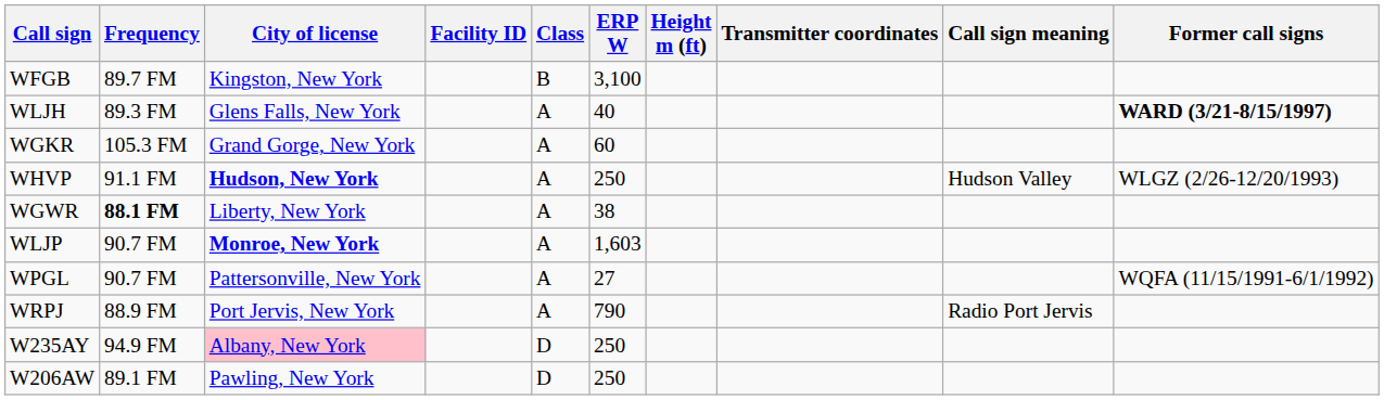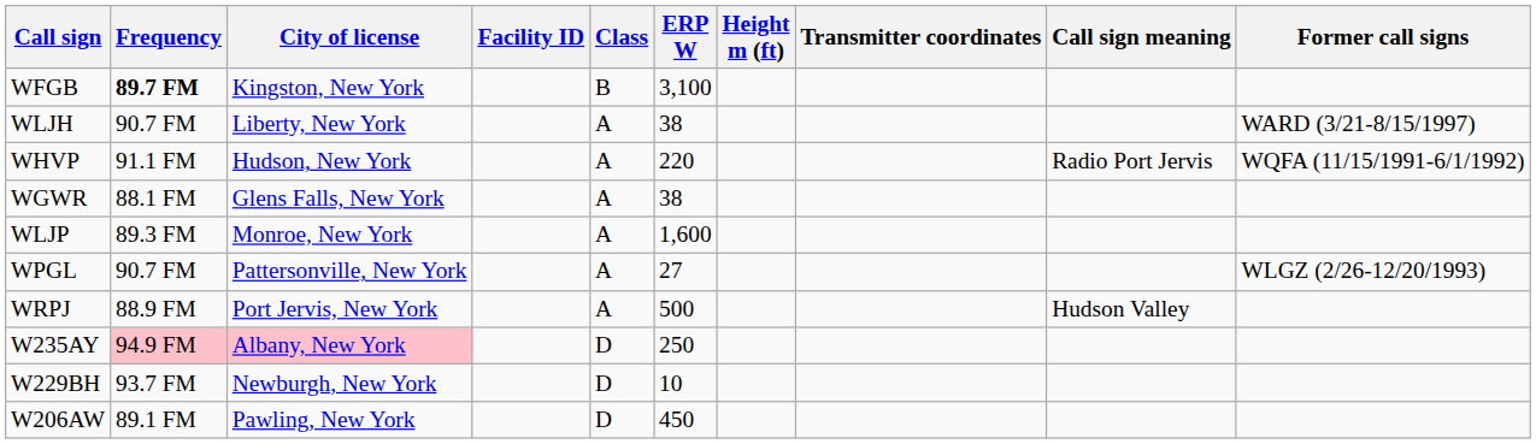WFGB | Frequency: normal -> bold
WLJH | Frequency: 89.3 FM -> 90.7 FM
WLJH | City of license: Glens Falls, New York -> Liberty, New York
WLJH | ERP W: 40 -> 38
WLJH | Former call signs: bold -> normal
- row: WGKR | 105.3 FM | Grand Gorge, New York | A | 60
WHVP | City of license: bold -> normal
WHVP | ERP W: 250 -> 220
WHVP | Call sign meaning: Hudson Valley -> Radio Port Jervis
WHVP | Former call signs: WLGZ (2/26-12/20/1993) -> WQFA (11/15/1991-6/1/1992)
WGWR | Frequency: bold -> normal
WGWR | City of license: Liberty, New York -> Glens Falls, New York
WLJP | Frequency: 90.7 FM -> 89.3 FM
WLJP | City of license: bold -> normal
WLJP | ERP W: 1,603 -> 1,600
WPGL | Former call signs: WQFA (11/15/1991-6/1/1992) -> WLGZ (2/26-12/20/1993)
WRPJ | ERP W: 790 -> 500
WRPJ | Call sign meaning: Radio Port Jervis -> Hudson Valley
W235AY | Frequency: no background -> pink background
+ row: W229BH | 93.7 FM | Newburgh, New York | D | 10
W206AW | ERP W: 250 -> 450
